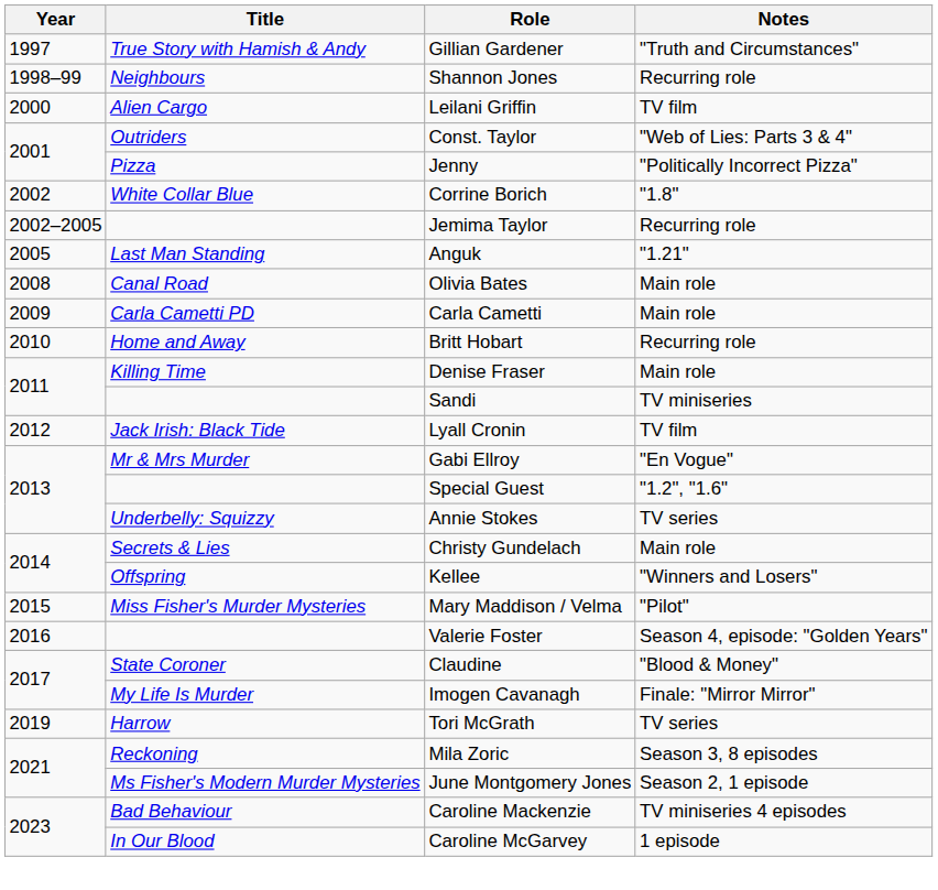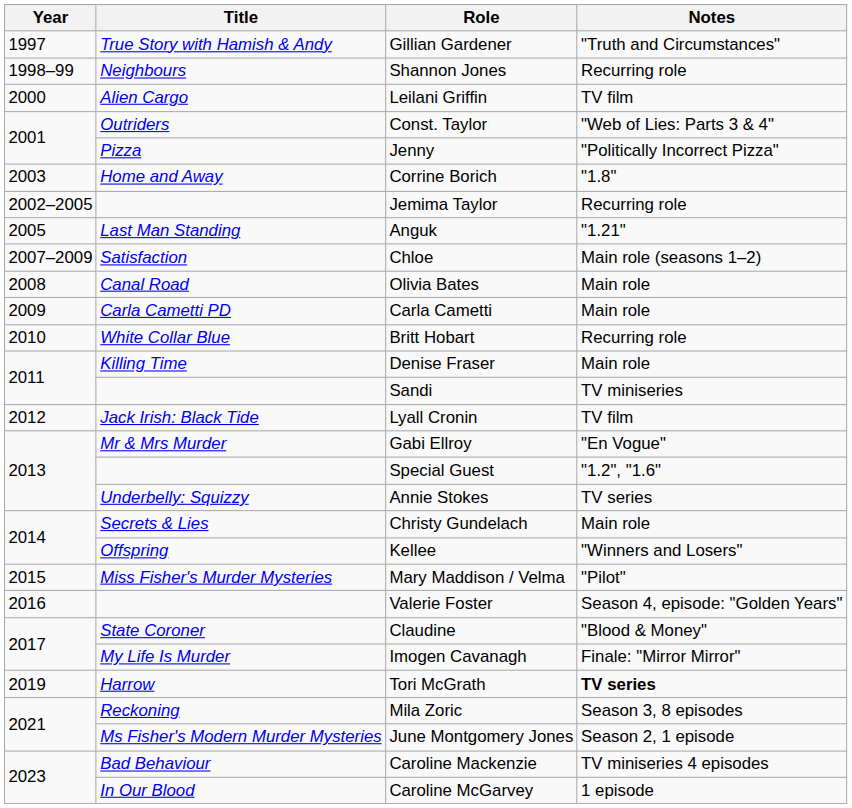Corrine Borich | Year: 2002 -> 2003
Corrine Borich | Title: White Collar Blue -> Home and Away
+ row: 2007–2009 | Satisfaction | Chloe | Main role (seasons 1–2)
Britt Hobart | Title: Home and Away -> White Collar Blue
Tori McGrath | Notes: normal -> bold
